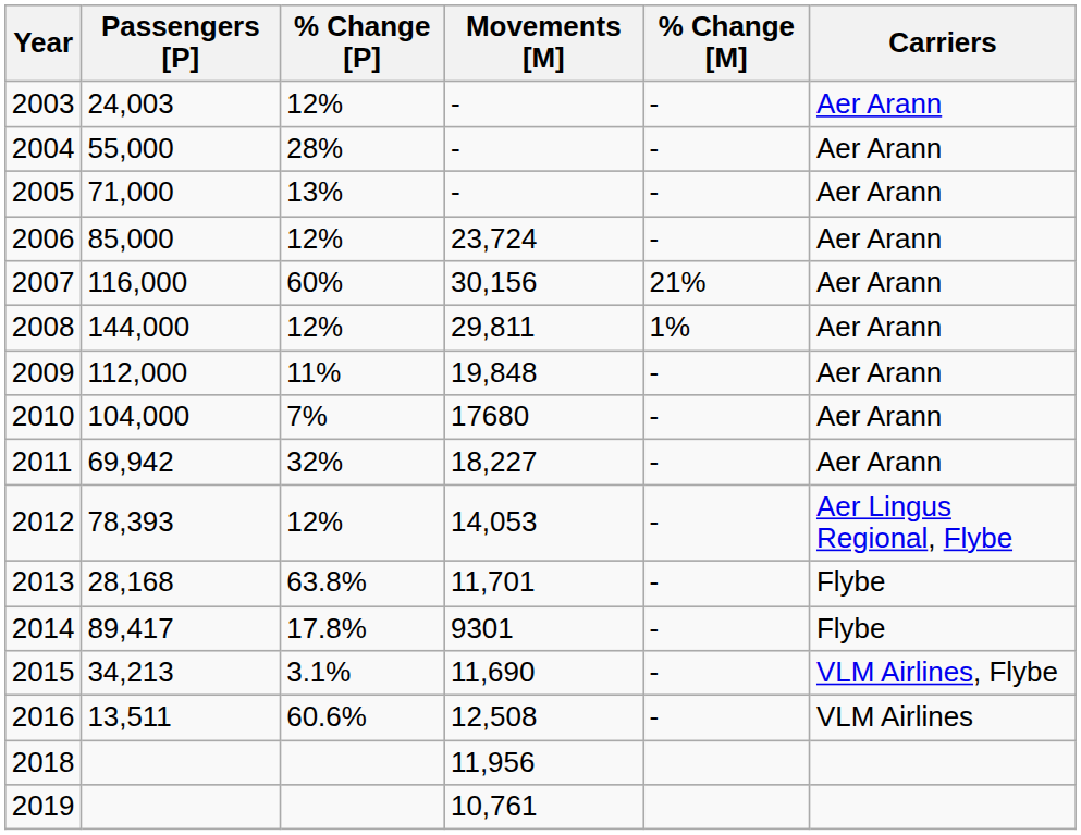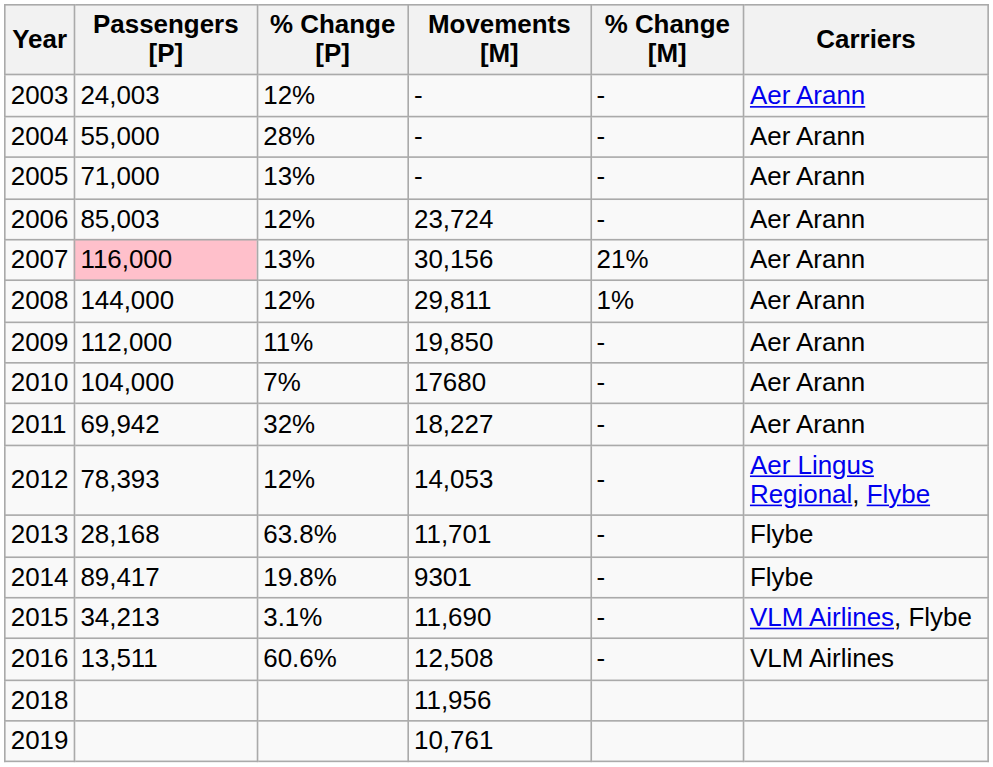2006 | Passengers [P]: 85,000 -> 85,003
2007 | Passengers [P]: no background -> pink background
2007 | % Change [P]: 60% -> 13%
2009 | Movements [M]: 19,848 -> 19,850
2014 | % Change [P]: 17.8% -> 19.8%
